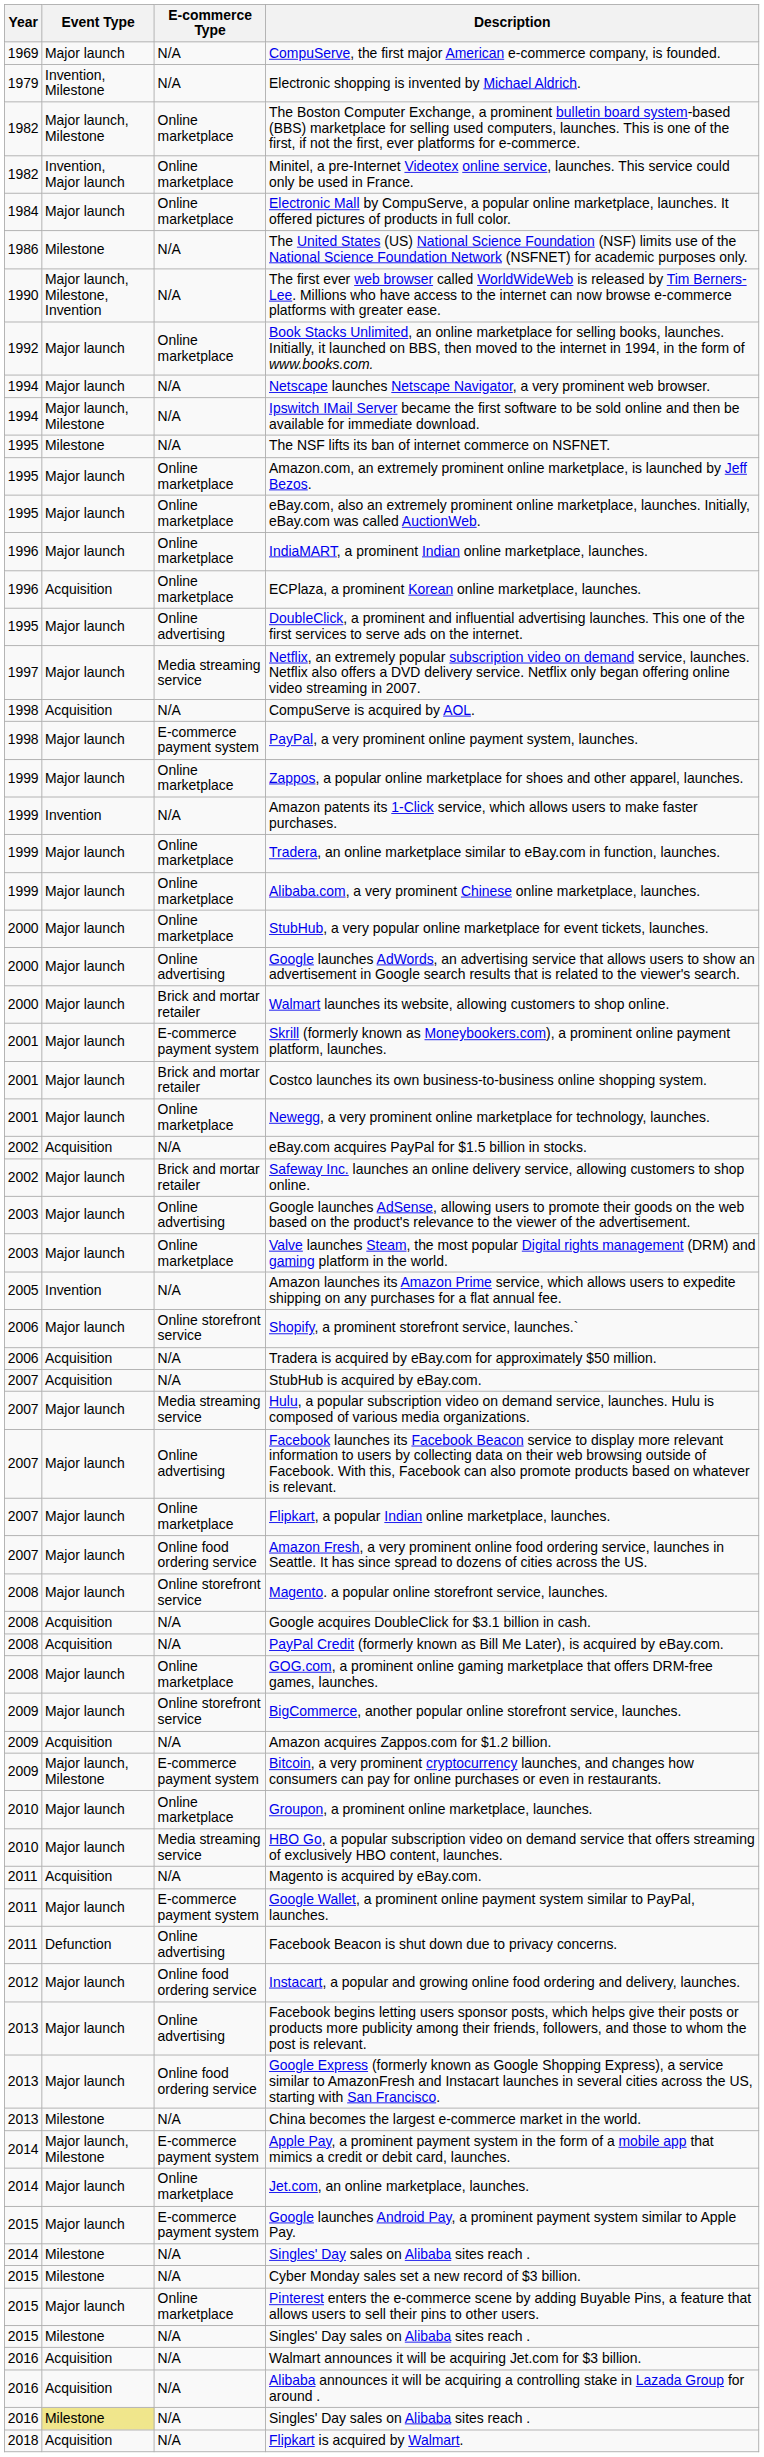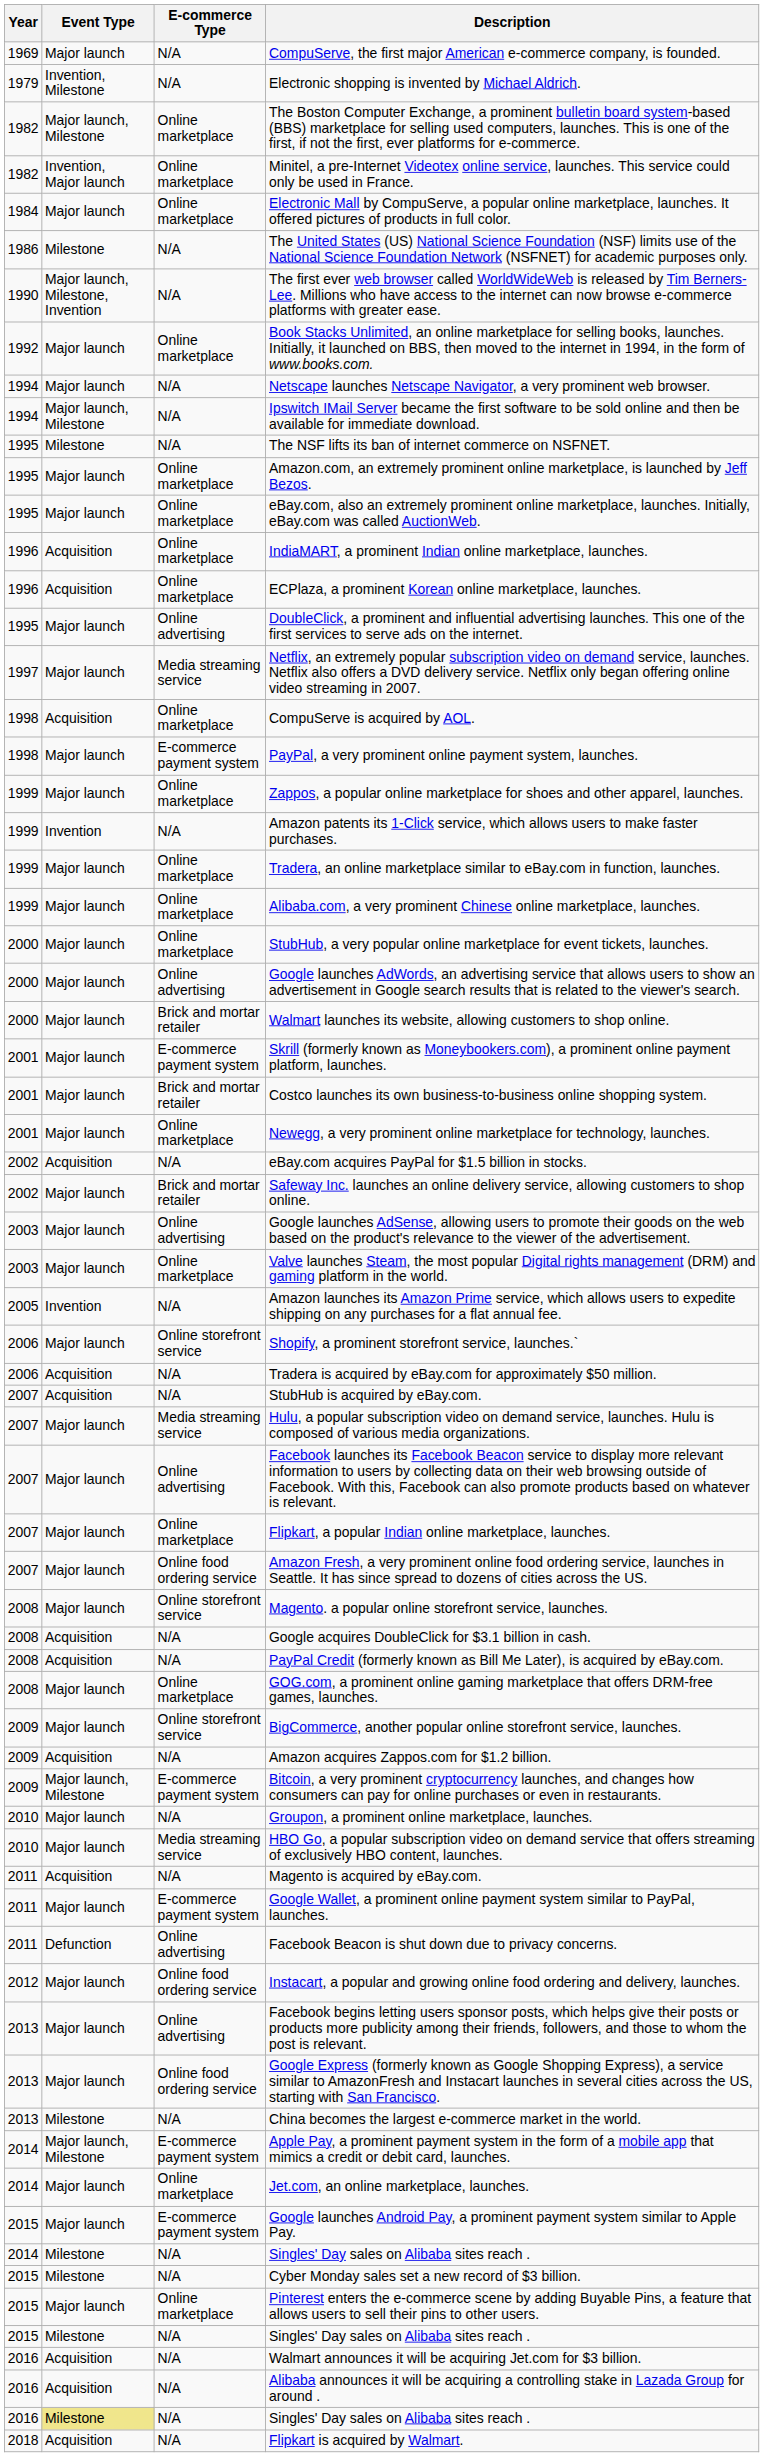IndiaMART, a prominent Indian online marketplace, launches. | Event Type: Major launch -> Acquisition
CompuServe is acquired by AOL. | E-commerce Type: N/A -> Online marketplace
Groupon, a prominent online marketplace, launches. | E-commerce Type: Online marketplace -> N/A
